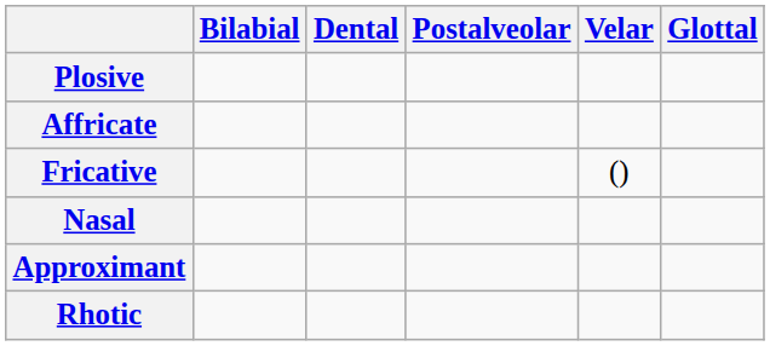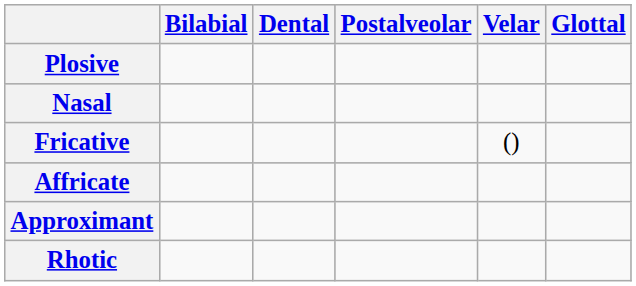rows swapped: Affricate <-> Nasal
